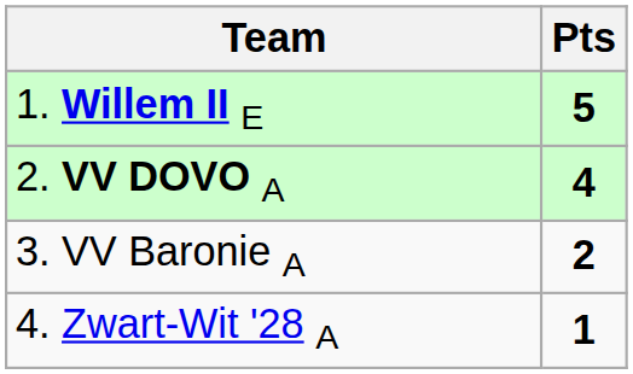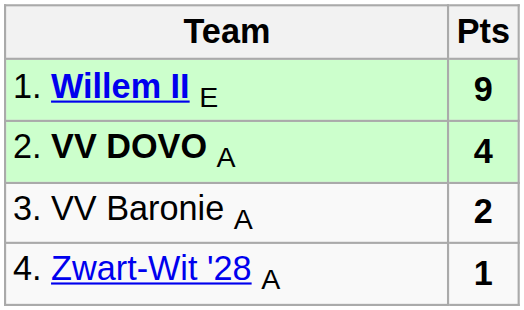1. Willem II E | Pts: 5 -> 9
